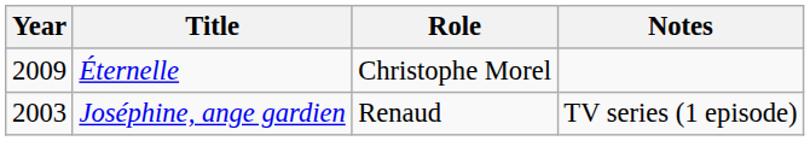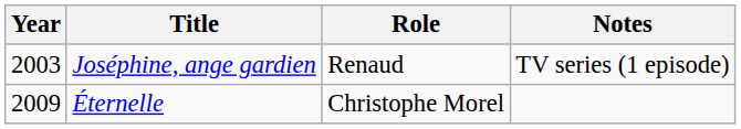rows swapped: Joséphine, ange gardien <-> Éternelle
